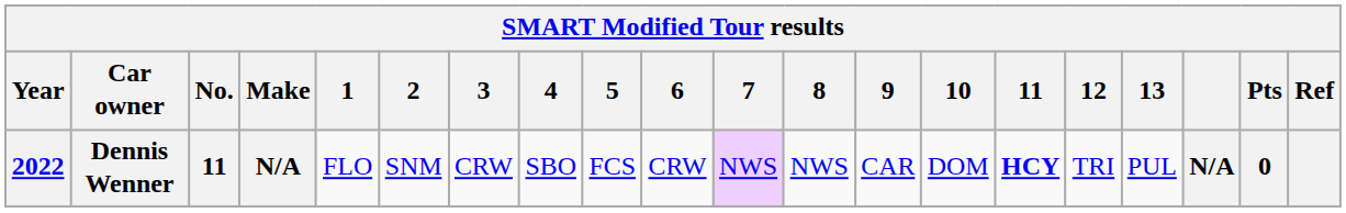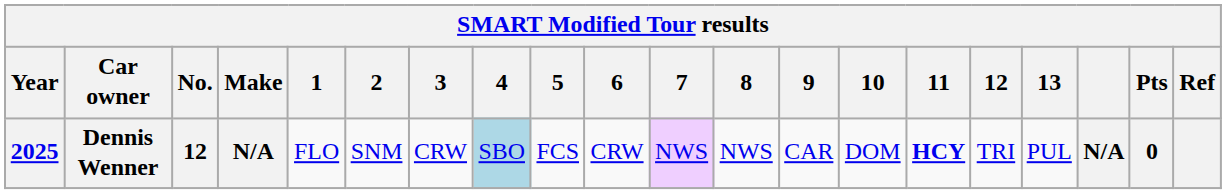Dennis Wenner | Year: 2022 -> 2025
Dennis Wenner | No.: 11 -> 12
Dennis Wenner | 4: no background -> lightblue background
